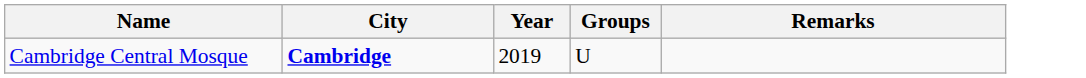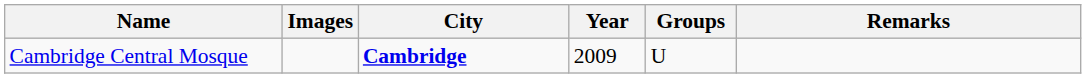+ column: Images
Cambridge Central Mosque | Year: 2019 -> 2009
